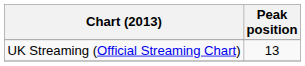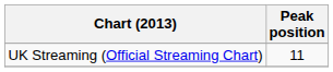UK Streaming (Official Streaming Chart) | Peak position: 13 -> 11
